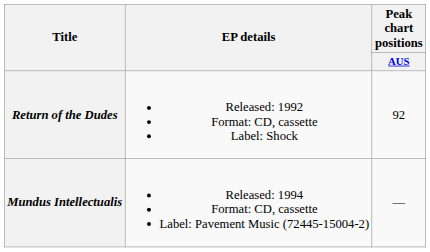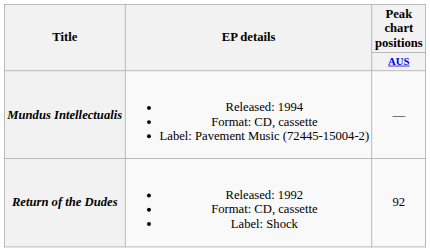rows swapped: Return of the Dudes <-> Mundus Intellectualis
